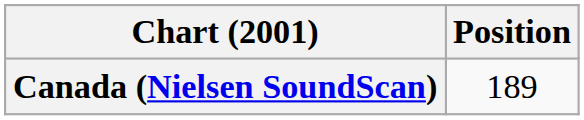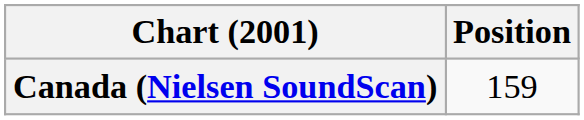Canada (Nielsen SoundScan) | Position: 189 -> 159
